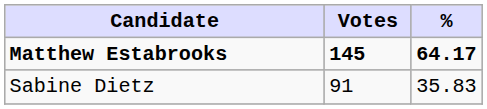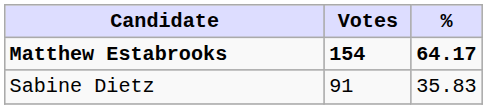Matthew Estabrooks | Votes: 145 -> 154
